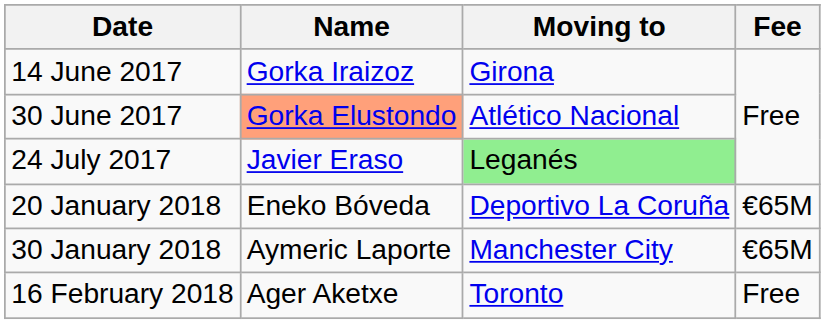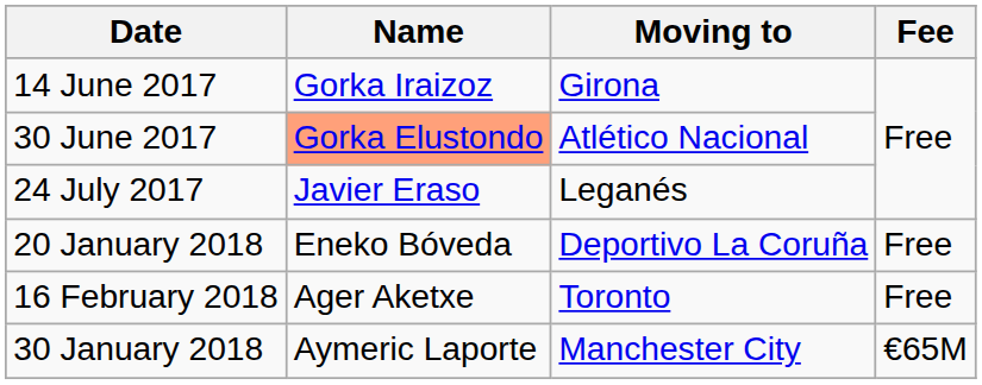24 July 2017 | Moving to: lightgreen background -> no background
20 January 2018 | Fee: €65M -> Free
rows swapped: 30 January 2018 <-> 16 February 2018
